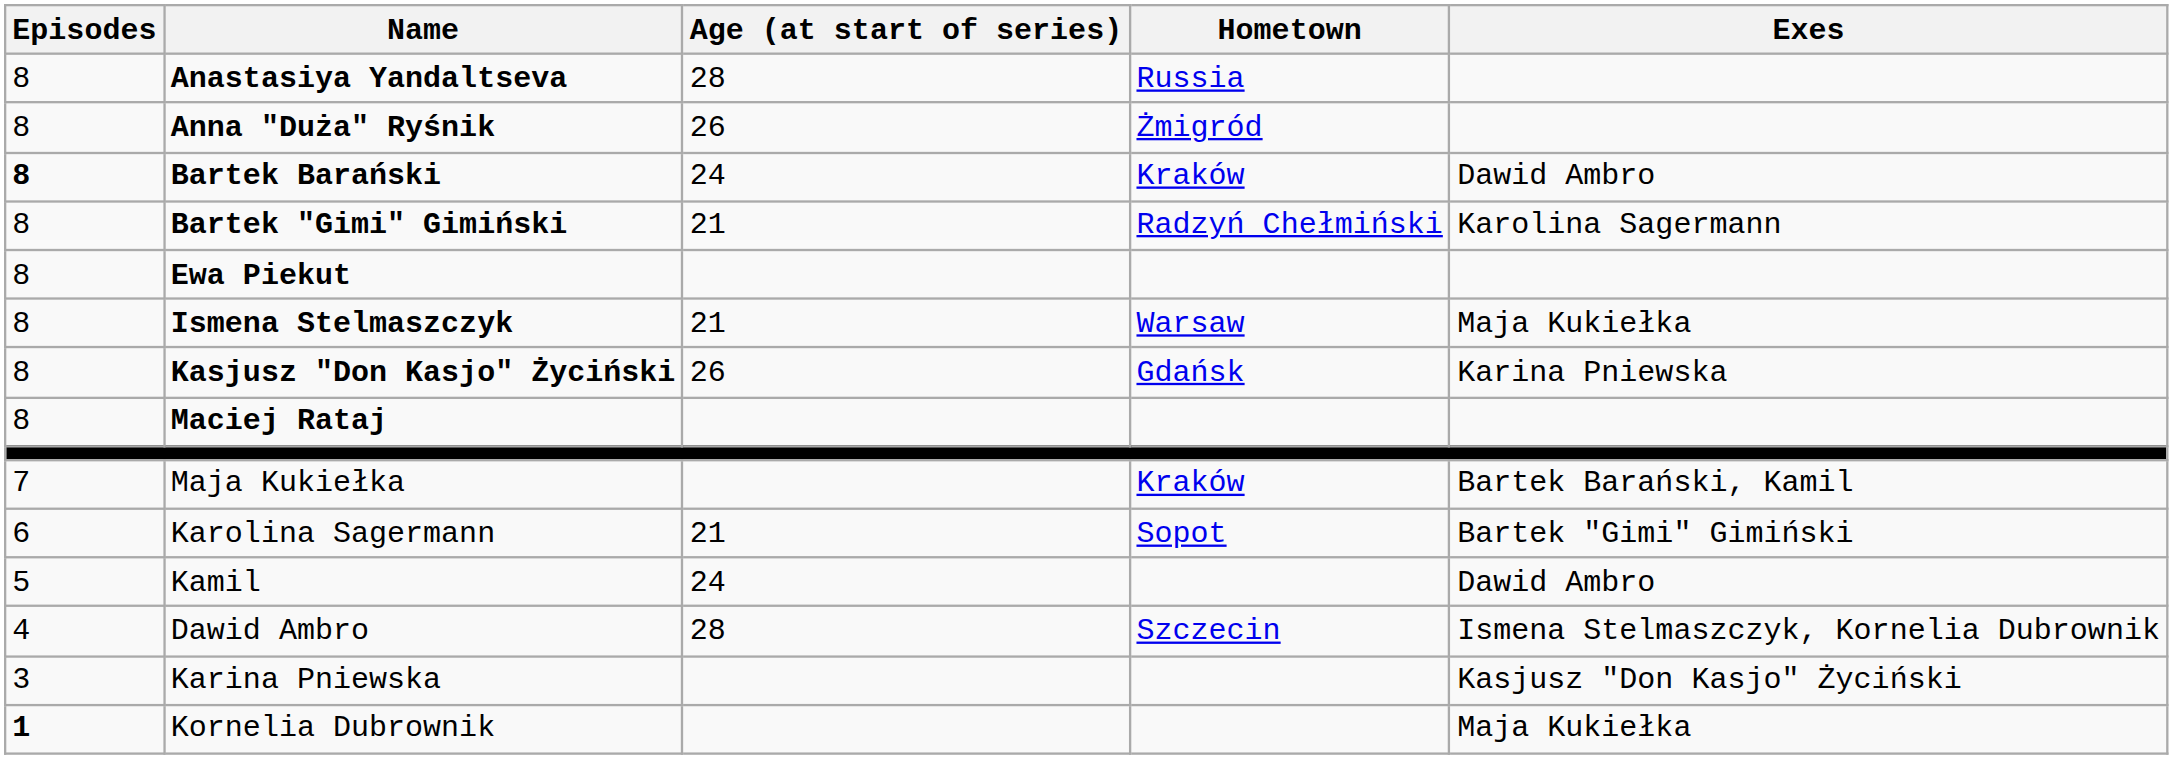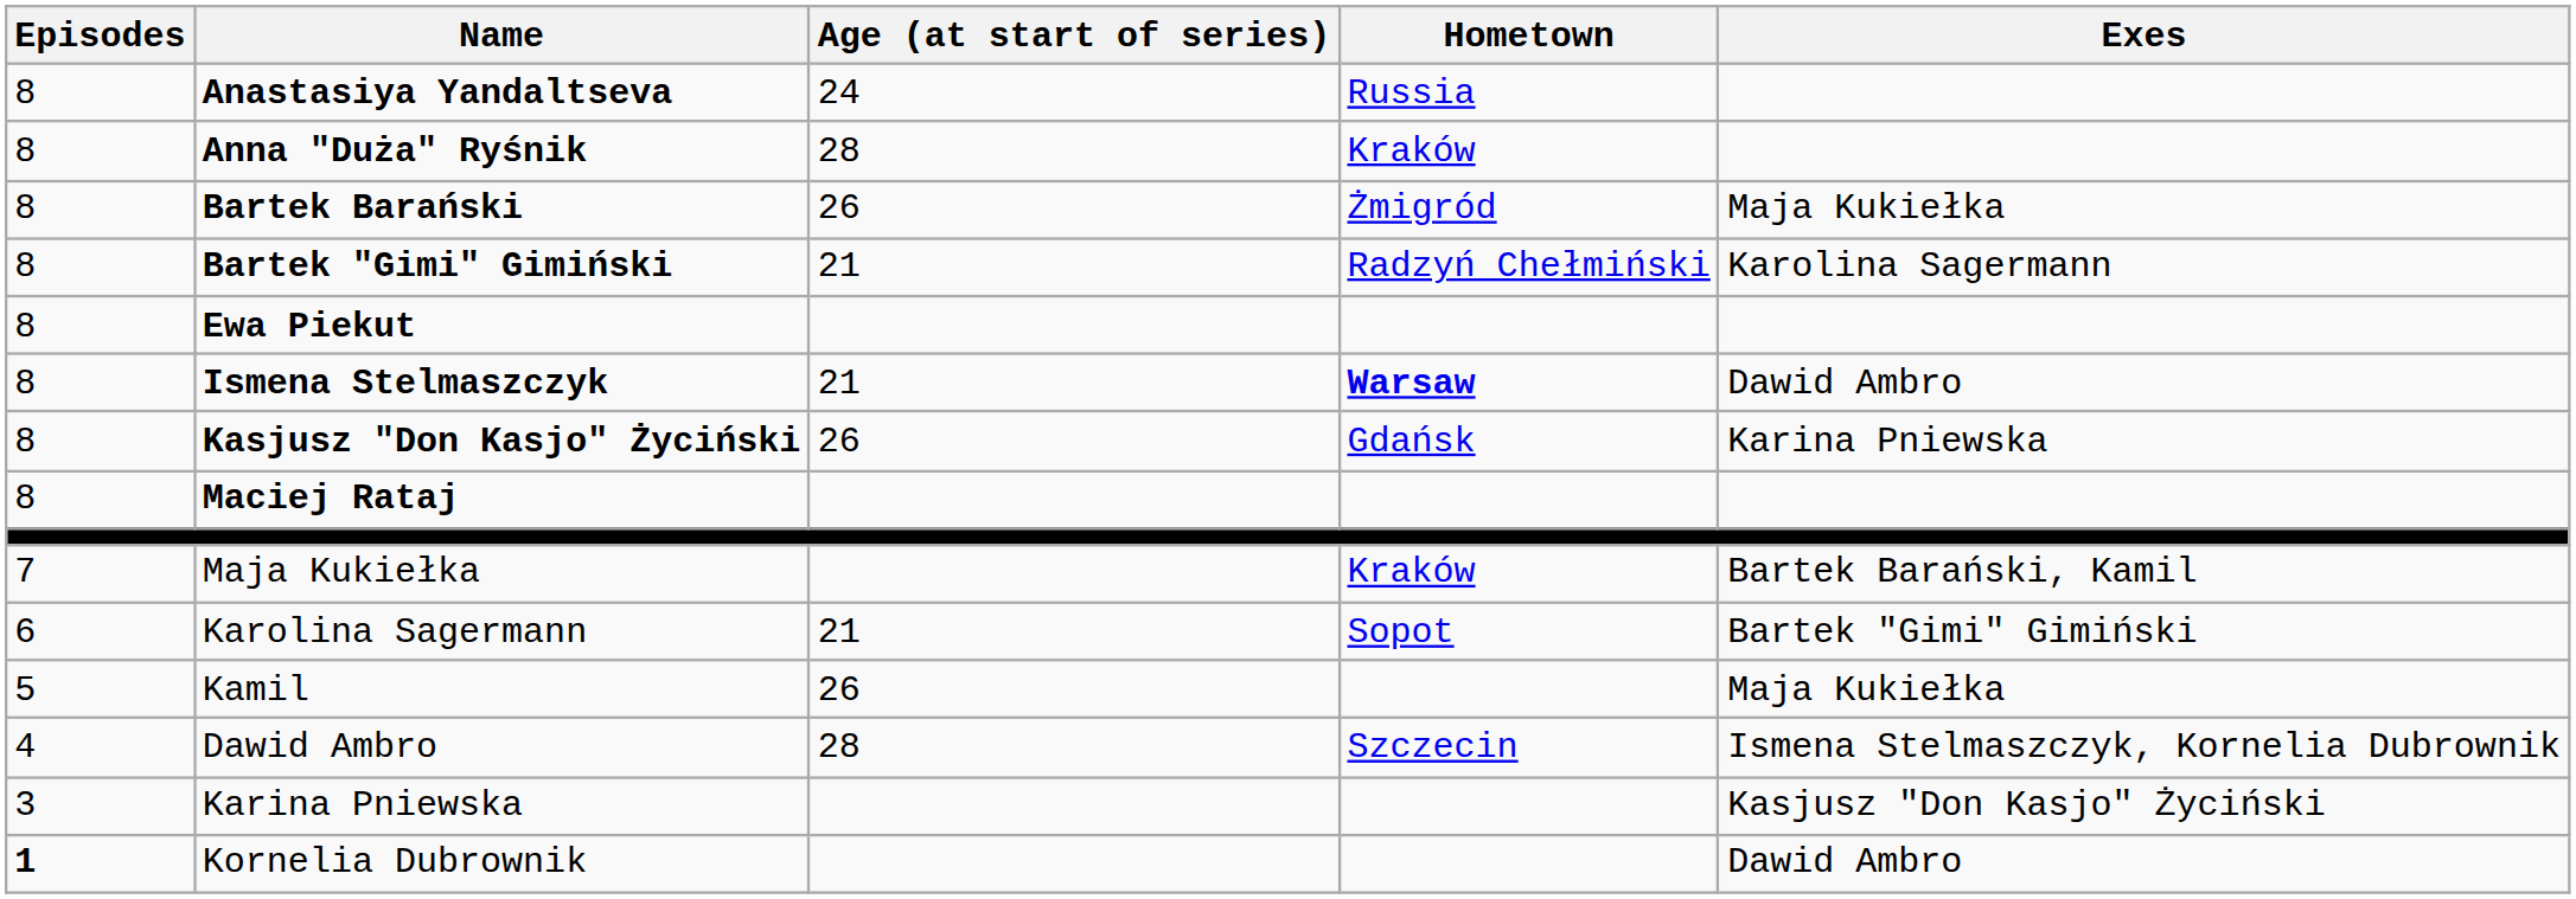Anastasiya Yandaltseva | Age (at start of series): 28 -> 24
Anna "Duża" Ryśnik | Age (at start of series): 26 -> 28
Anna "Duża" Ryśnik | Hometown: Żmigród -> Kraków
Bartek Barański | Episodes: bold -> normal
Bartek Barański | Age (at start of series): 24 -> 26
Bartek Barański | Hometown: Kraków -> Żmigród
Bartek Barański | Exes: Dawid Ambro -> Maja Kukiełka
Ismena Stelmaszczyk | Hometown: normal -> bold
Ismena Stelmaszczyk | Exes: Maja Kukiełka -> Dawid Ambro
Kamil | Age (at start of series): 24 -> 26
Kamil | Exes: Dawid Ambro -> Maja Kukiełka
Kornelia Dubrownik | Exes: Maja Kukiełka -> Dawid Ambro
